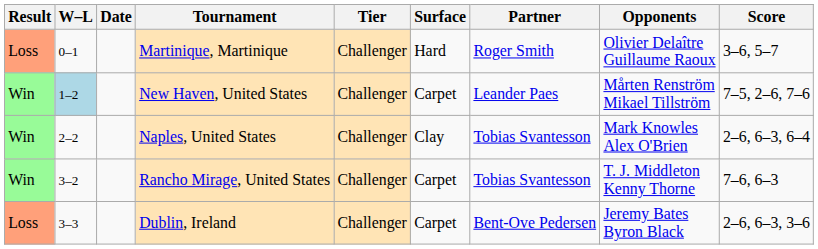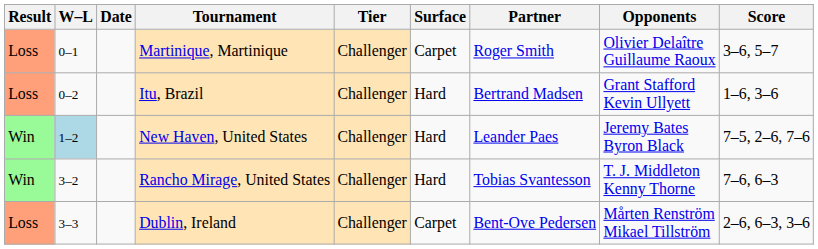Martinique, Martinique | Surface: Hard -> Carpet
+ row: Loss | 0–2 | Itu, Brazil | Challenger | Hard | Bertrand Madsen | Grant Stafford Kevin Ullyett | 1–6, 3–6
New Haven, United States | Surface: Carpet -> Hard
New Haven, United States | Opponents: Mårten Renström Mikael Tillström -> Jeremy Bates Byron Black
- row: Win | 2–2 | Naples, United States | Challenger | Clay | Tobias Svantesson | Mark Knowles Alex O'Brien | 2–6, 6–3, 6–4
Rancho Mirage, United States | Surface: Carpet -> Hard
Dublin, Ireland | Opponents: Jeremy Bates Byron Black -> Mårten Renström Mikael Tillström
